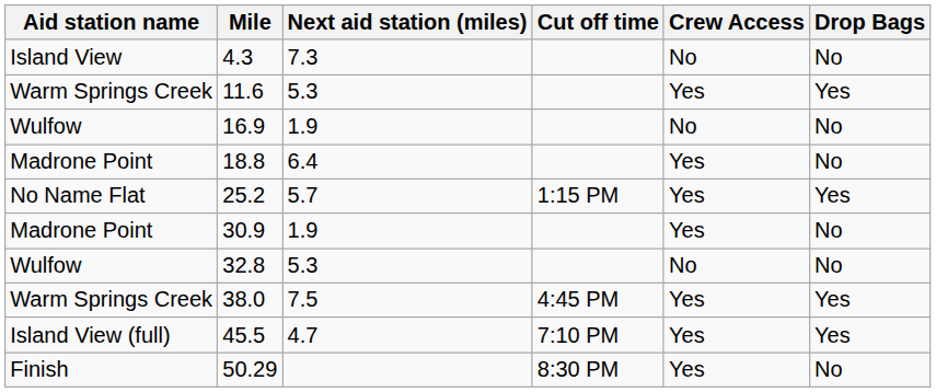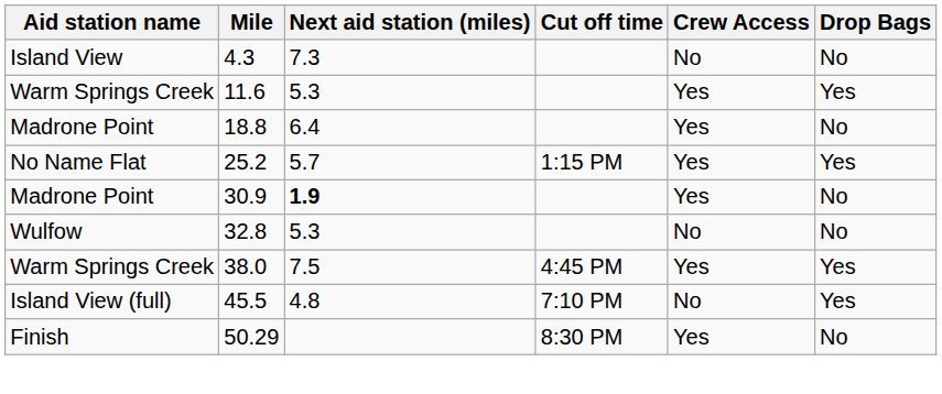- row: Wulfow | 16.9 | 1.9 | No | No
30.9 | Next aid station (miles): normal -> bold
45.5 | Next aid station (miles): 4.7 -> 4.8
45.5 | Crew Access: Yes -> No
